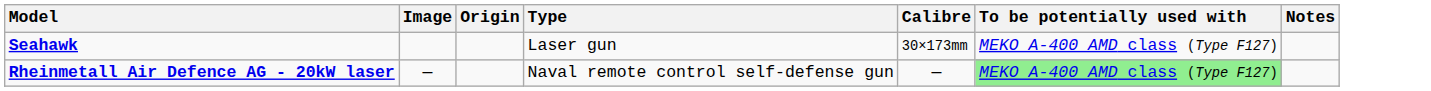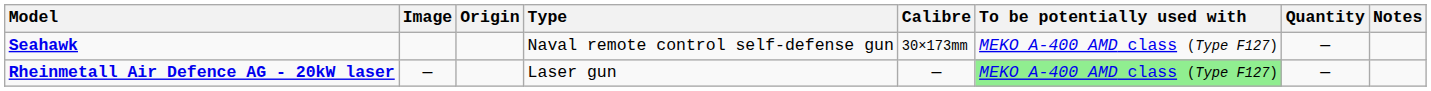+ column: Quantity | — | —
Seahawk | Type: Laser gun -> Naval remote control self-defense gun
Rheinmetall Air Defence AG - 20kW laser | Type: Naval remote control self-defense gun -> Laser gun
